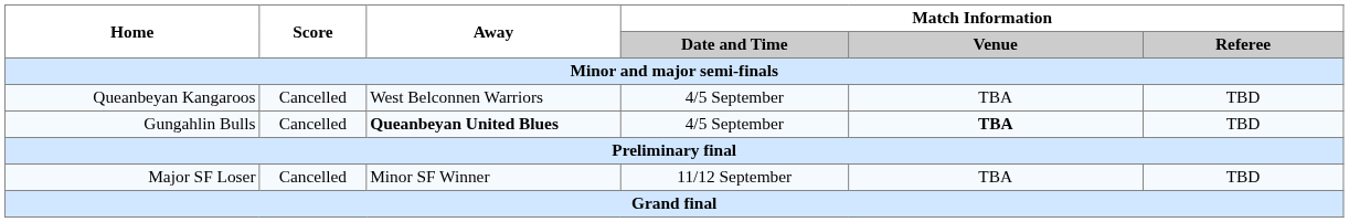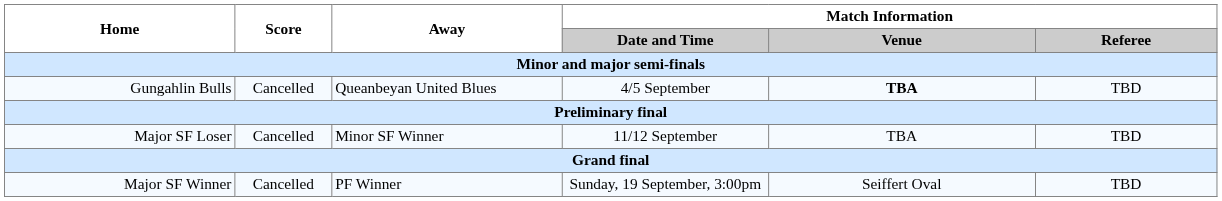- row: Queanbeyan Kangaroos | Cancelled | West Belconnen Warriors | 4/5 September | TBA | TBD
Gungahlin Bulls | Away: bold -> normal
+ row: Major SF Winner | Cancelled | PF Winner | Sunday, 19 September, 3:00pm | Seiffert Oval | TBD
